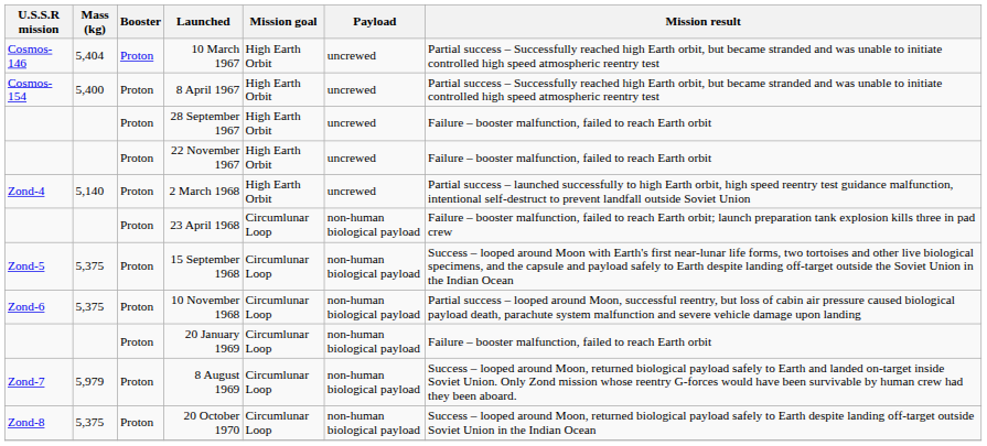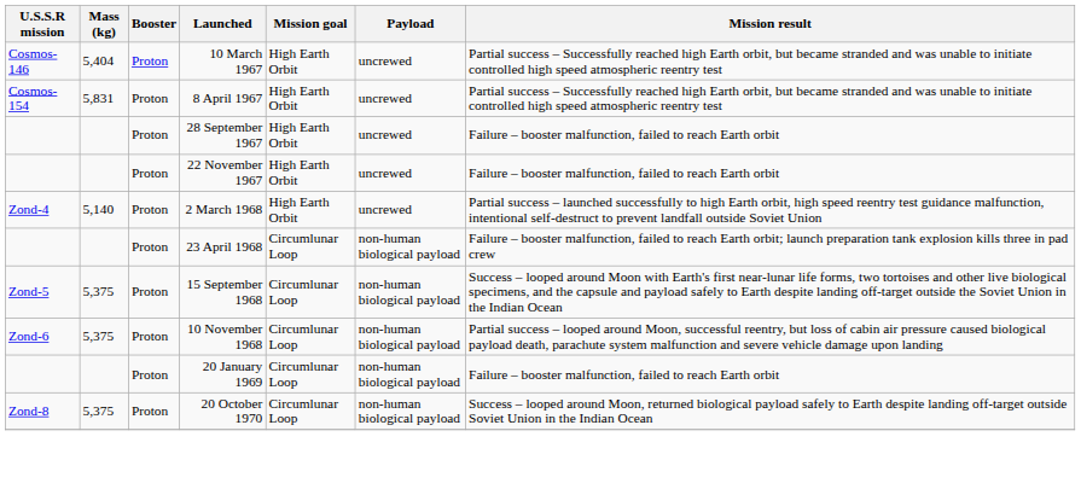8 April 1967 | Mass (kg): 5,400 -> 5,831
- row: Zond-7 | 5,979 | Proton | 8 August 1969 | Circumlunar Loop | non-human biological payload | Success – looped around Moon, returned biological payload safely to Earth and landed on-target inside Soviet Union. Only Zond mission whose reentry G-forces would have been survivable by human crew had they been aboard.
